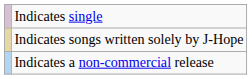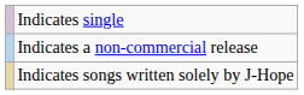rows swapped: Indicates a non-commercial release <-> Indicates songs written solely by J-Hope
